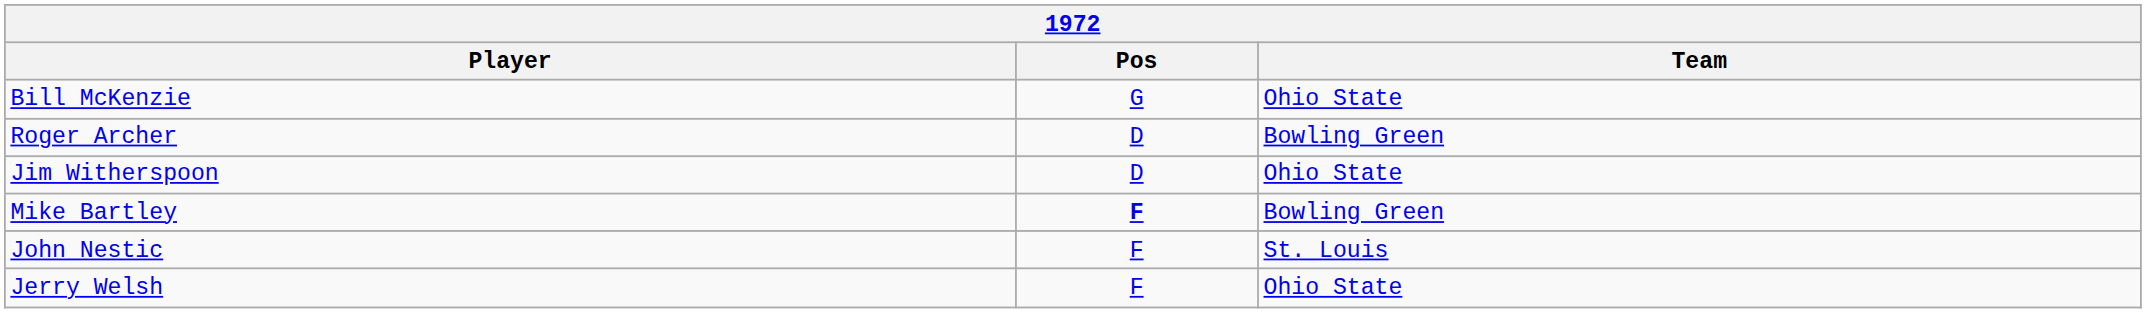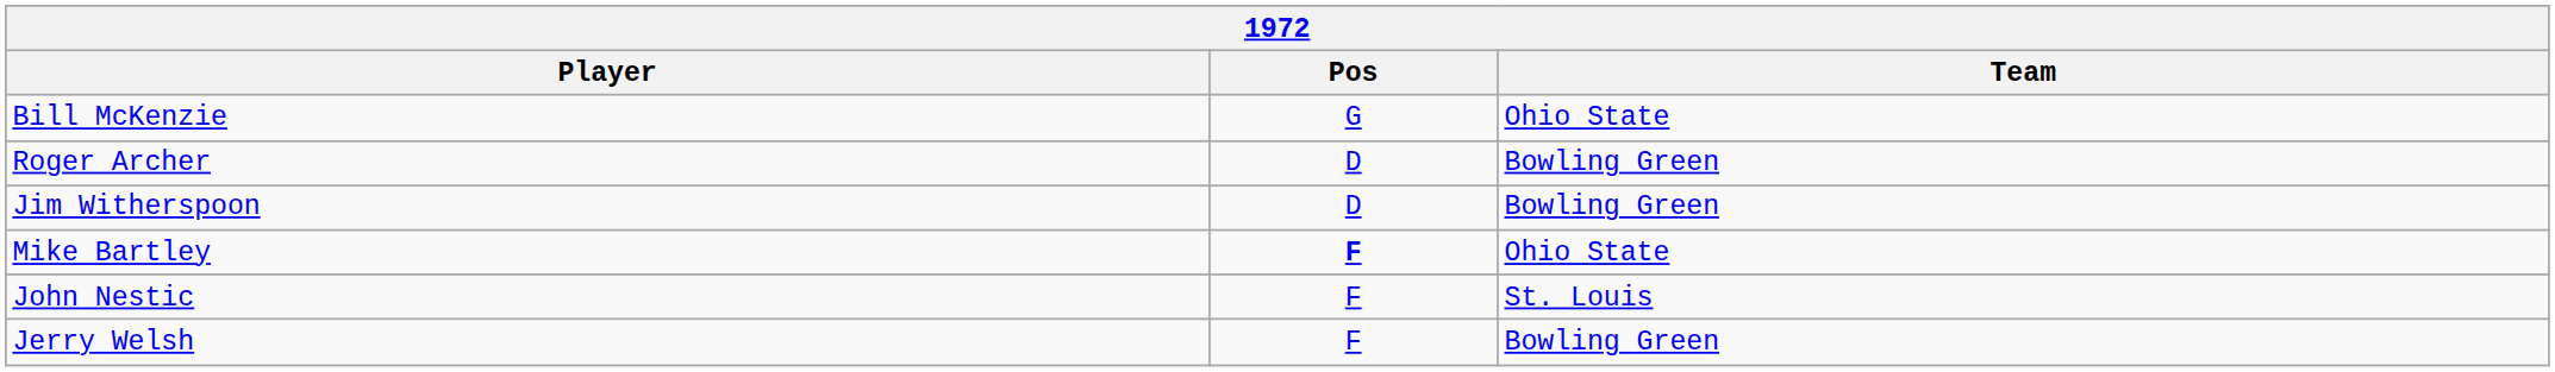Jim Witherspoon | Team: Ohio State -> Bowling Green
Mike Bartley | Team: Bowling Green -> Ohio State
Jerry Welsh | Team: Ohio State -> Bowling Green
